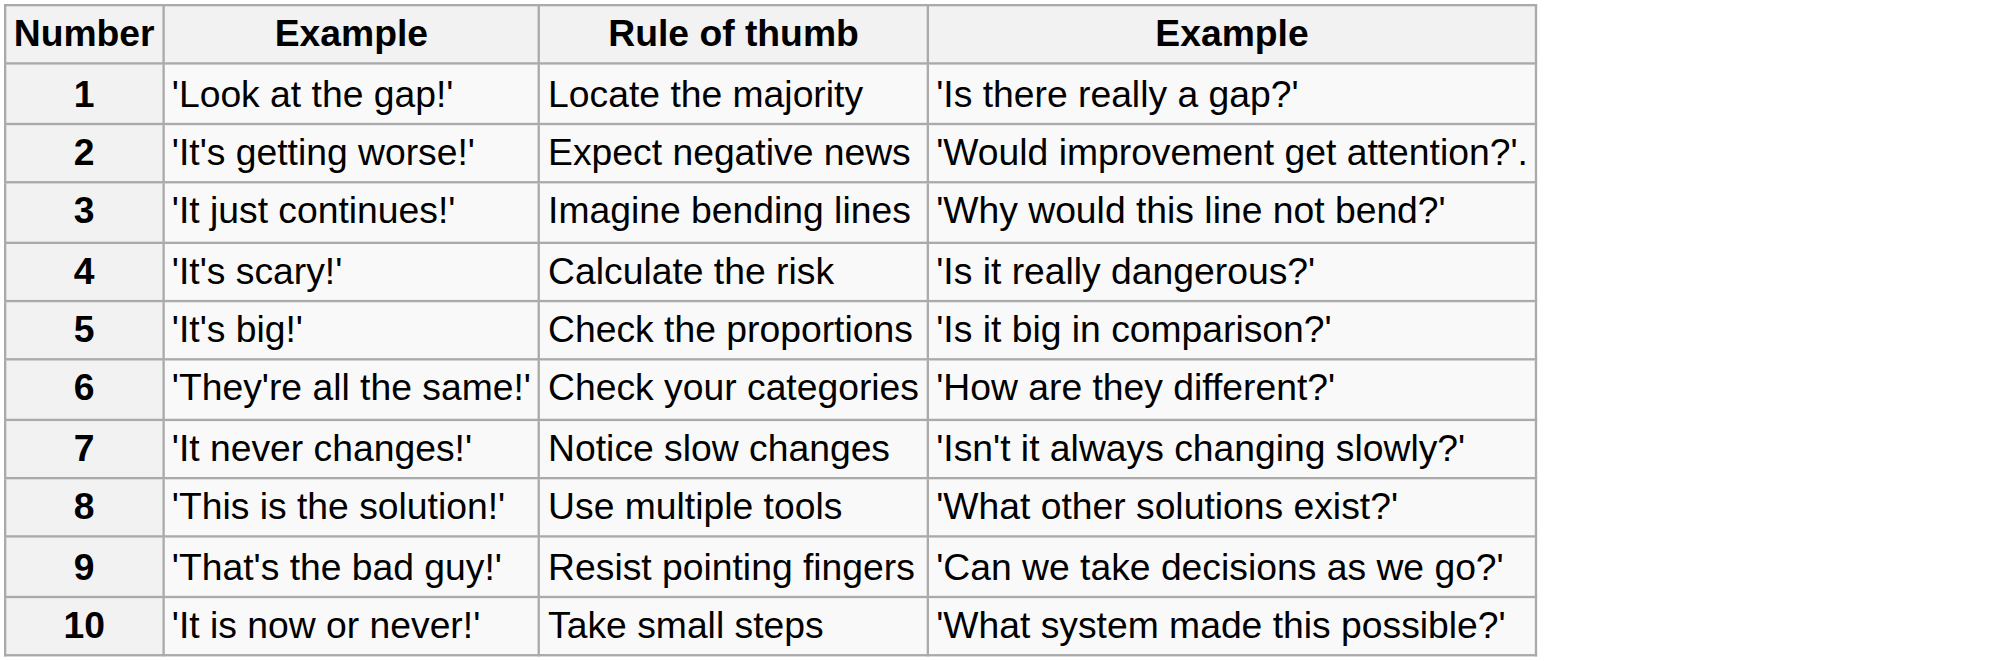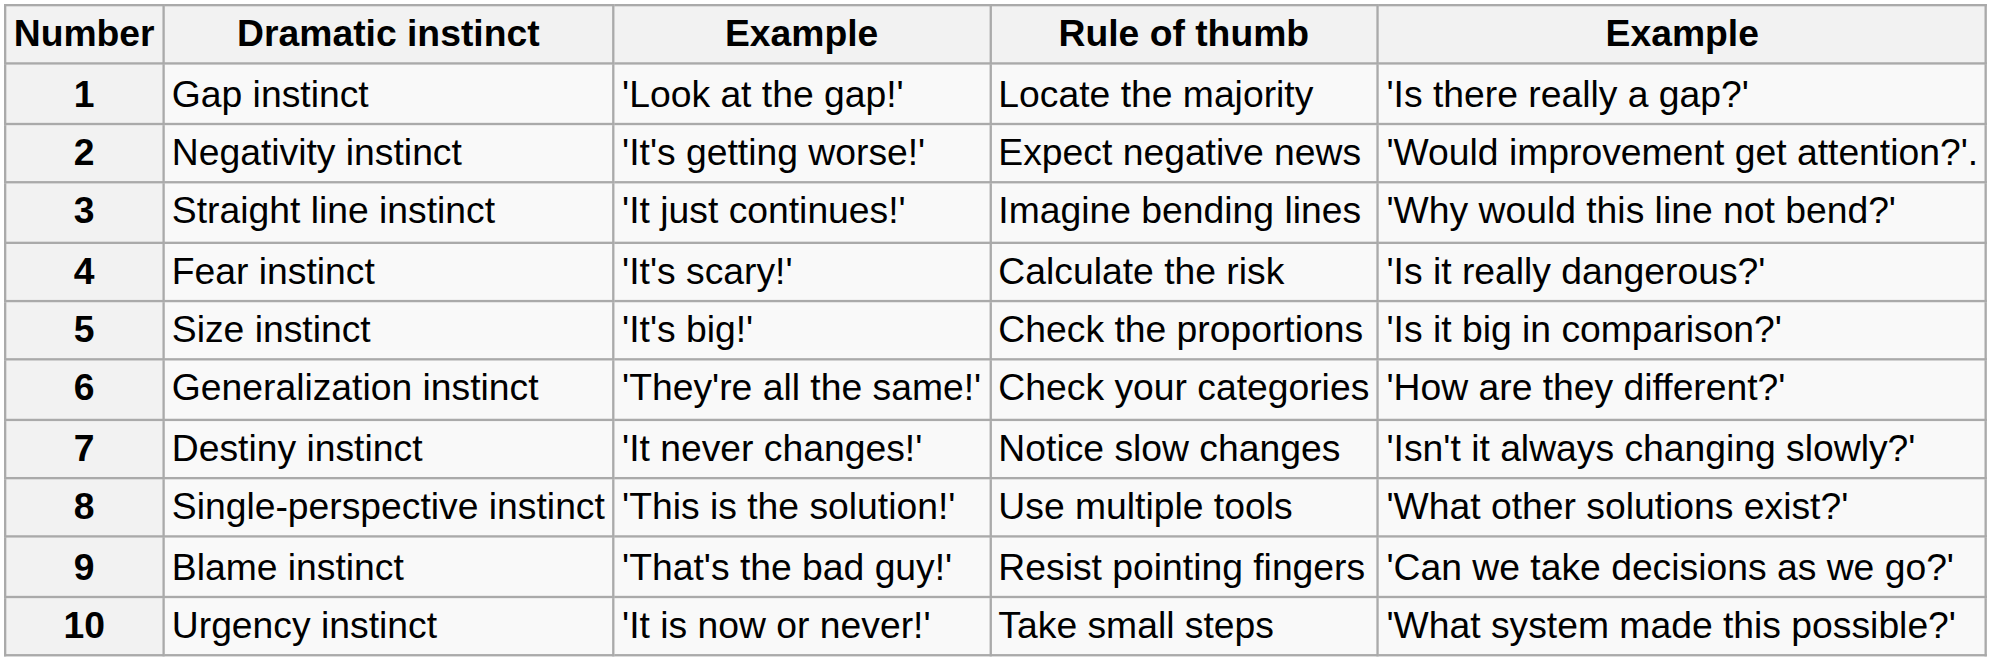+ column: Dramatic instinct | Gap instinct | Negativity instinct | Straight line instinct | Fear instinct | Size instinct | Generalization instinct | Destiny instinct | Single-perspective instinct | Blame instinct | Urgency instinct
